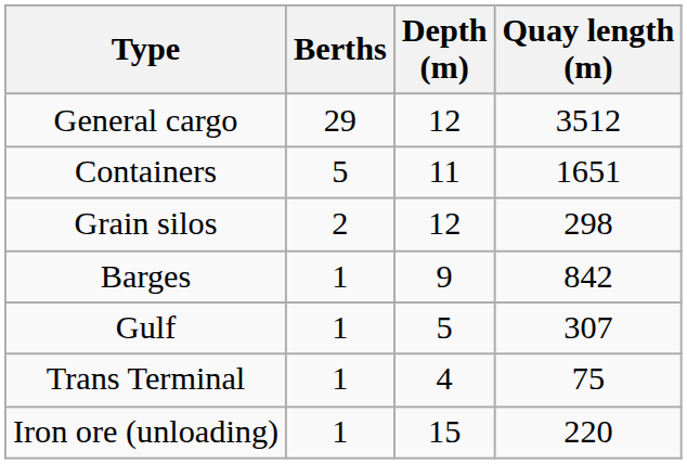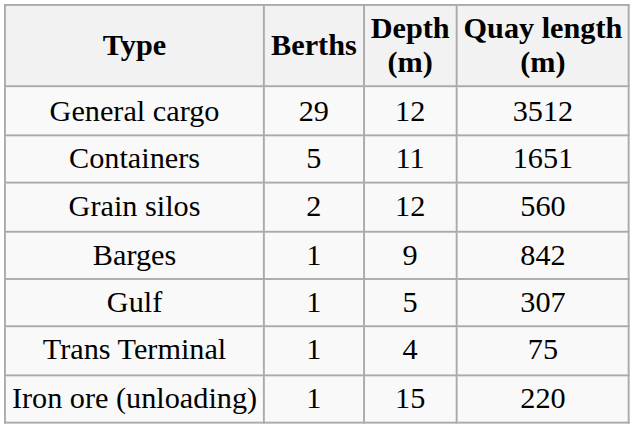Grain silos | Quay length (m): 298 -> 560
